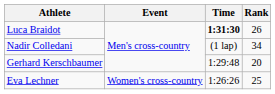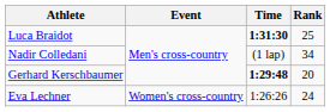Luca Braidot | Rank: 26 -> 25
Gerhard Kerschbaumer | Time: normal -> bold
Eva Lechner | Rank: 25 -> 24
